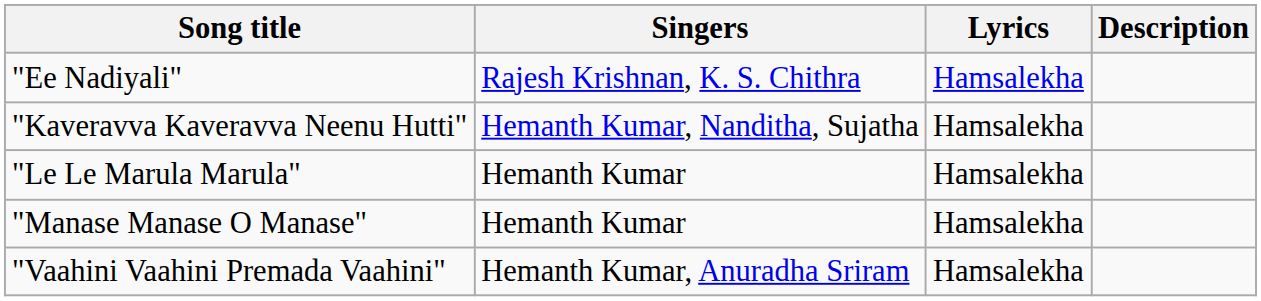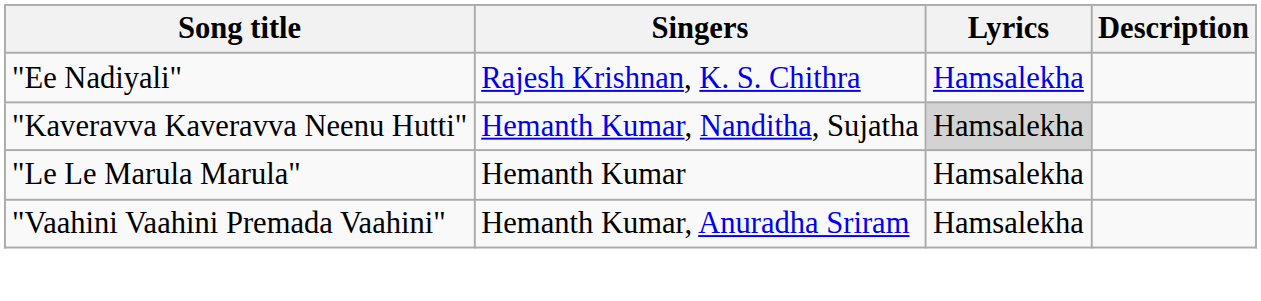"Kaveravva Kaveravva Neenu Hutti" | Lyrics: no background -> lightgrey background
- row: "Manase Manase O Manase" | Hemanth Kumar | Hamsalekha
